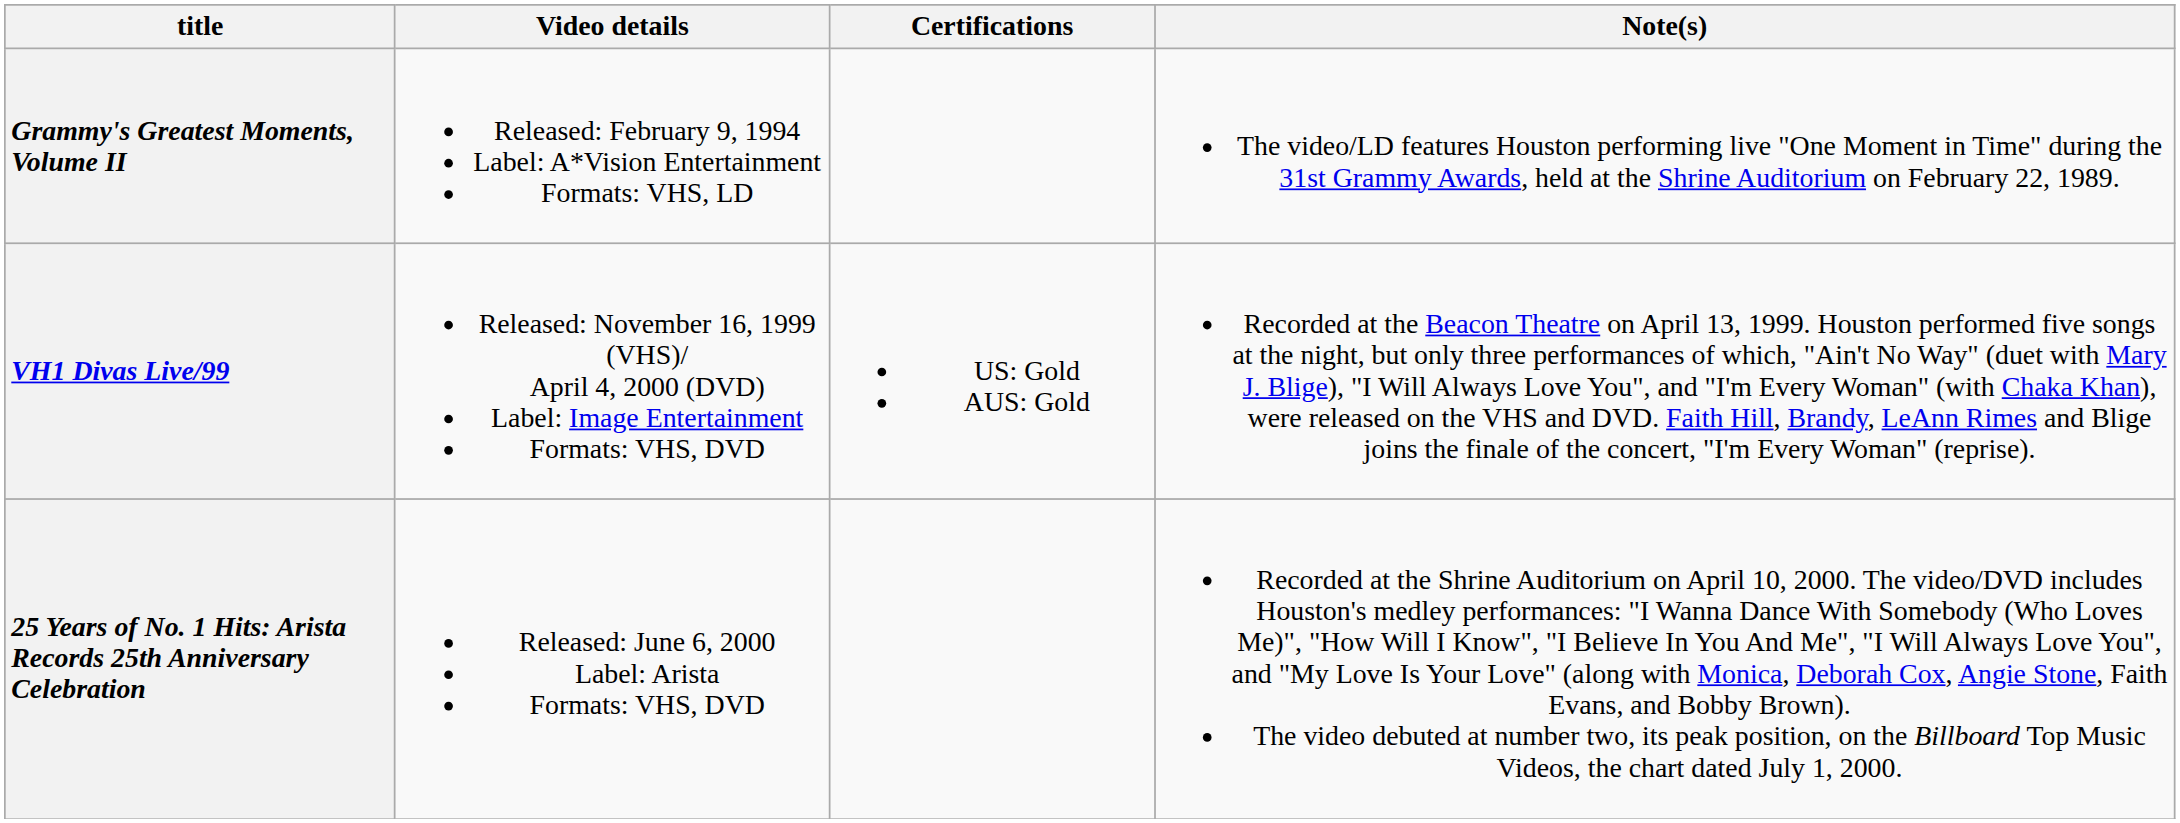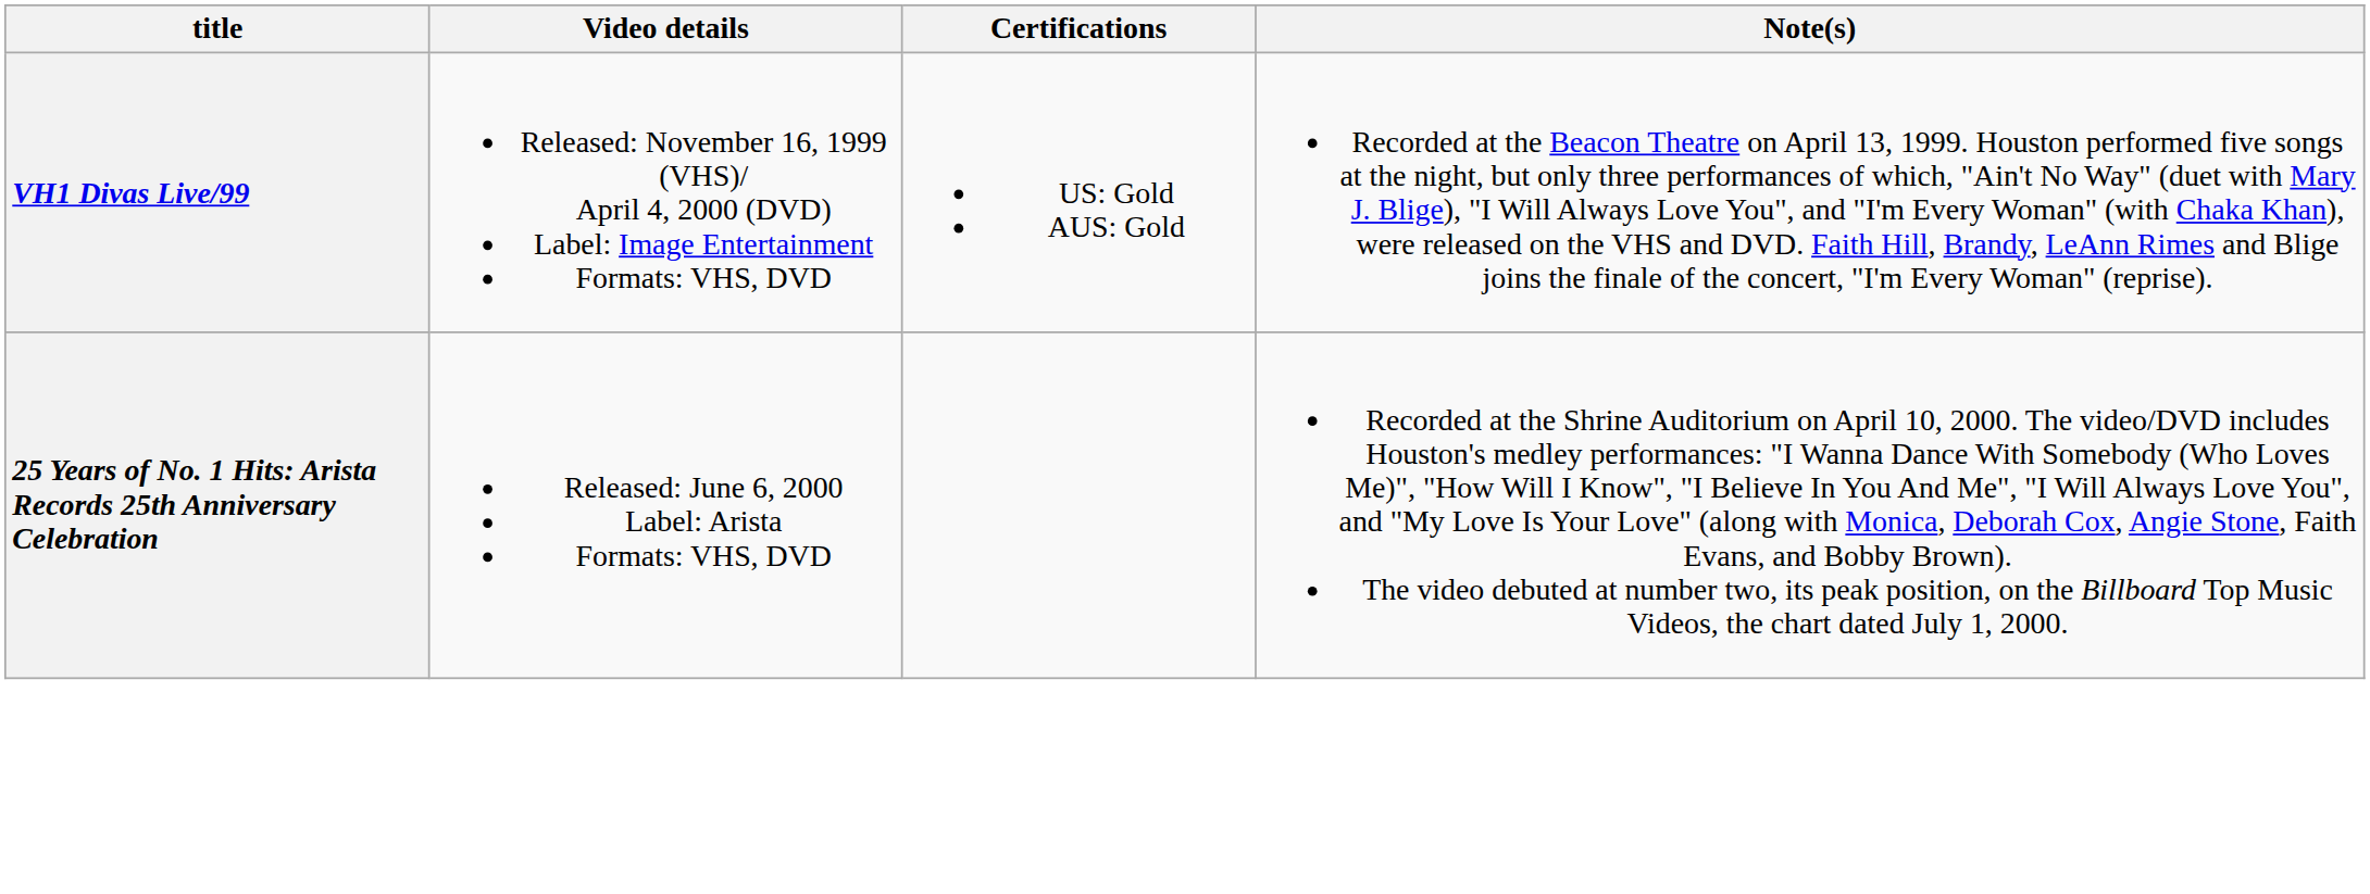- row: Grammy's Greatest Moments, Volume II | Released: February 9, 1994 Label: A*Vision Entertainment Formats: VHS, LD | The video/LD features Houston performing live "One Moment in Time" during the 31st Grammy Awards, held at the Shrine Auditorium on February 22, 1989.
